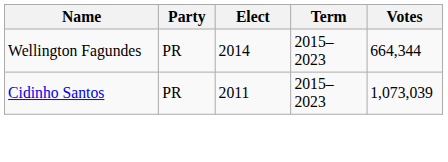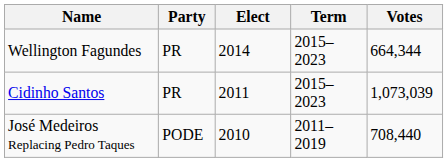+ row: José Medeiros Replacing Pedro Taques | PODE | 2010 | 2011–2019 | 708,440
